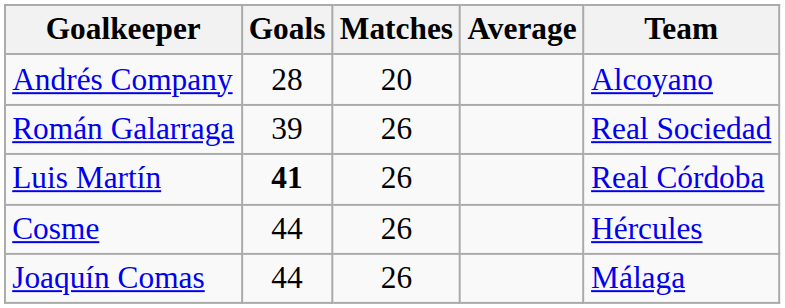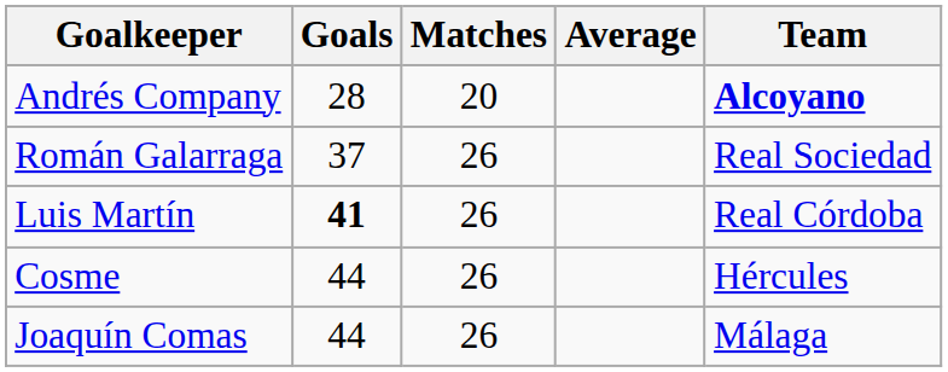Andrés Company | Team: normal -> bold
Román Galarraga | Goals: 39 -> 37
